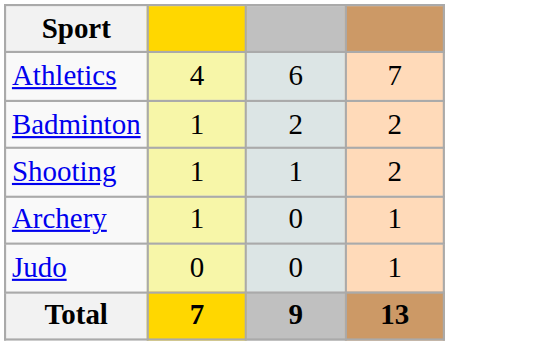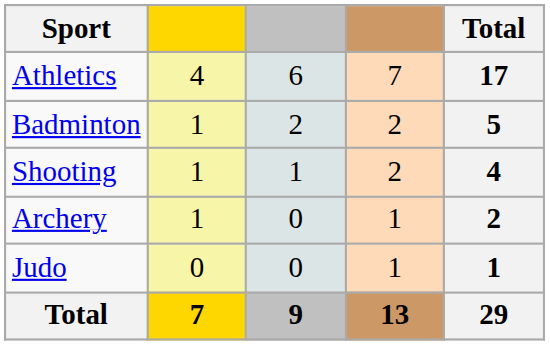+ column: Total | 17 | 5 | 4 | 2 | 1 | 29
